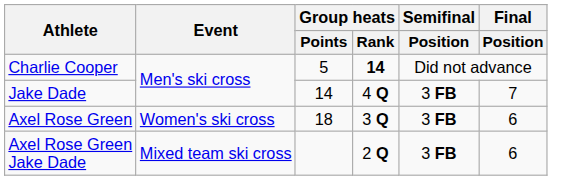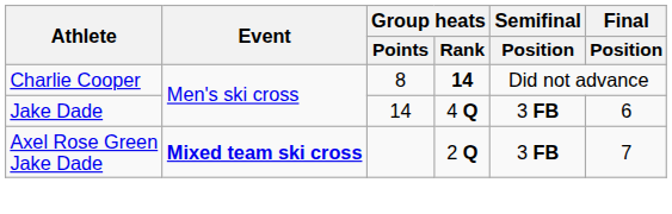Charlie Cooper | Group heats / Points: 5 -> 8
Jake Dade | Final / Position: 7 -> 6
- row: Axel Rose Green | Women's ski cross | 18 | 3 Q | 3 FB | 6
Axel Rose Green Jake Dade | Event: normal -> bold
Axel Rose Green Jake Dade | Final / Position: 6 -> 7
